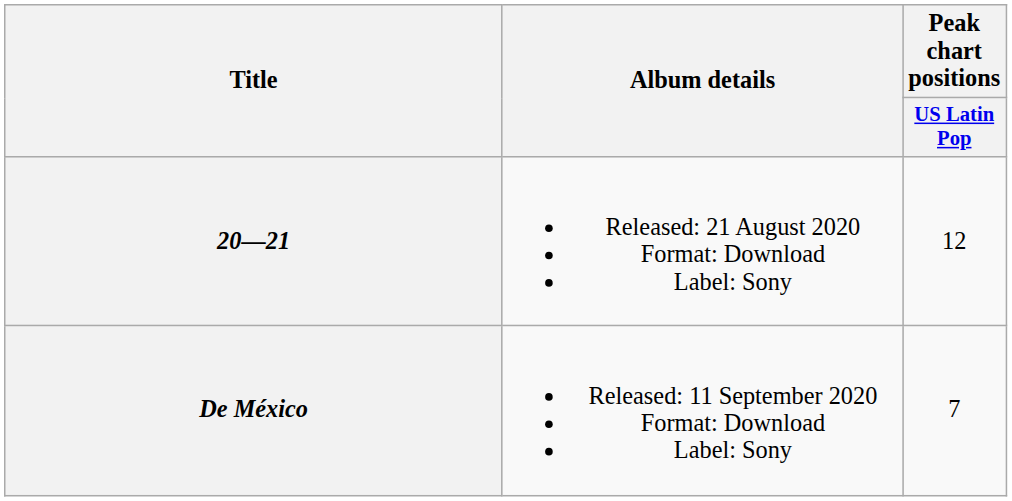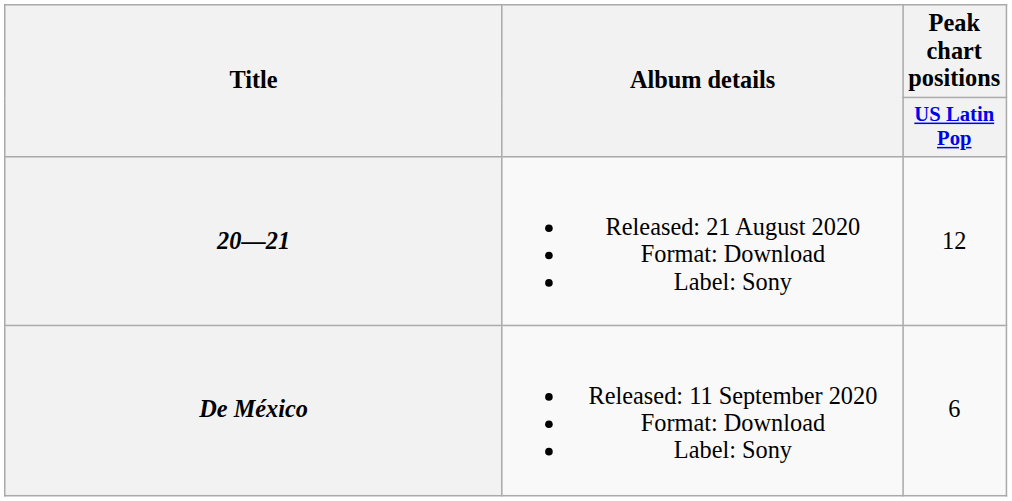De México | Peak chart positions / US Latin Pop: 7 -> 6
